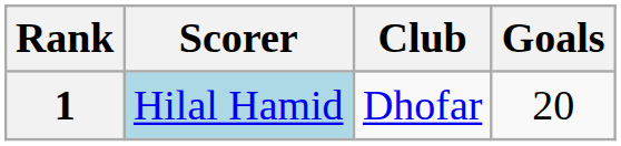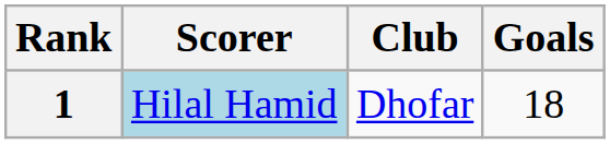1 | Goals: 20 -> 18
